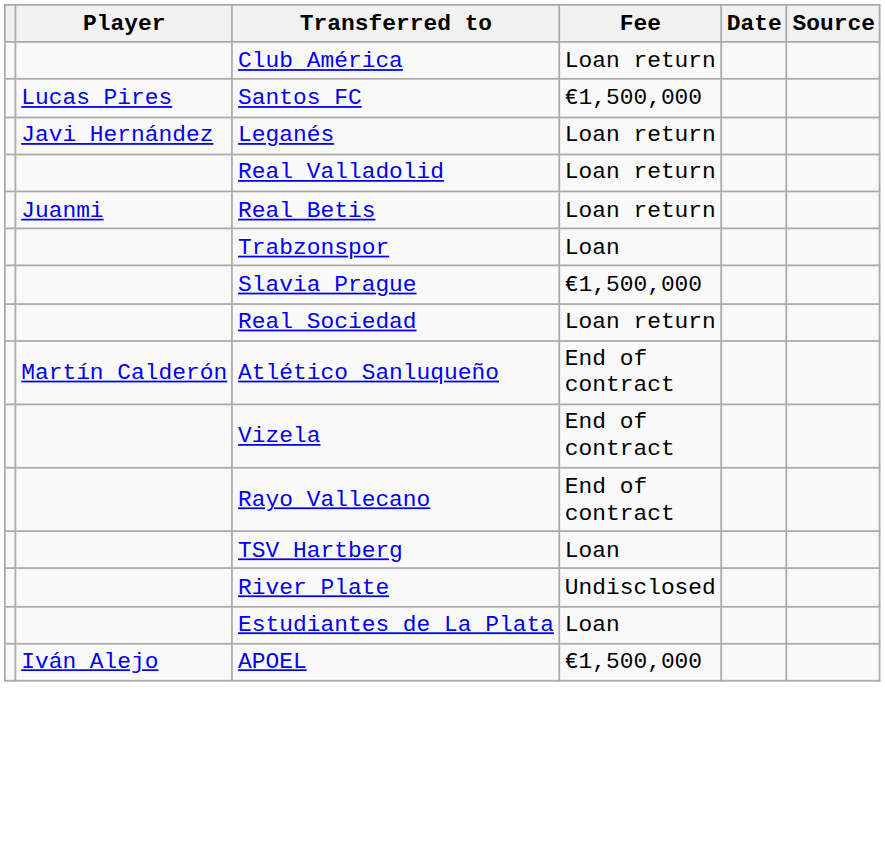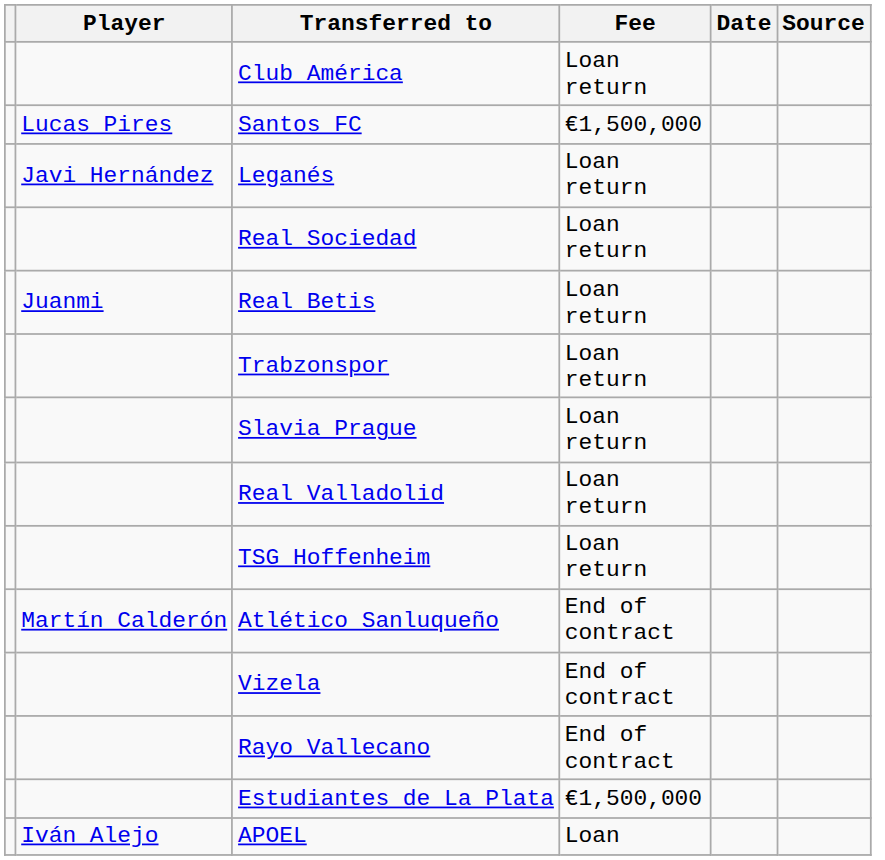rows swapped: Real Sociedad <-> Real Valladolid
Trabzonspor | Fee: Loan -> Loan return
Slavia Prague | Fee: €1,500,000 -> Loan return
+ row: TSG Hoffenheim | Loan return
- row: TSV Hartberg | Loan
- row: River Plate | Undisclosed
Estudiantes de La Plata | Fee: Loan -> €1,500,000
APOEL | Fee: €1,500,000 -> Loan
